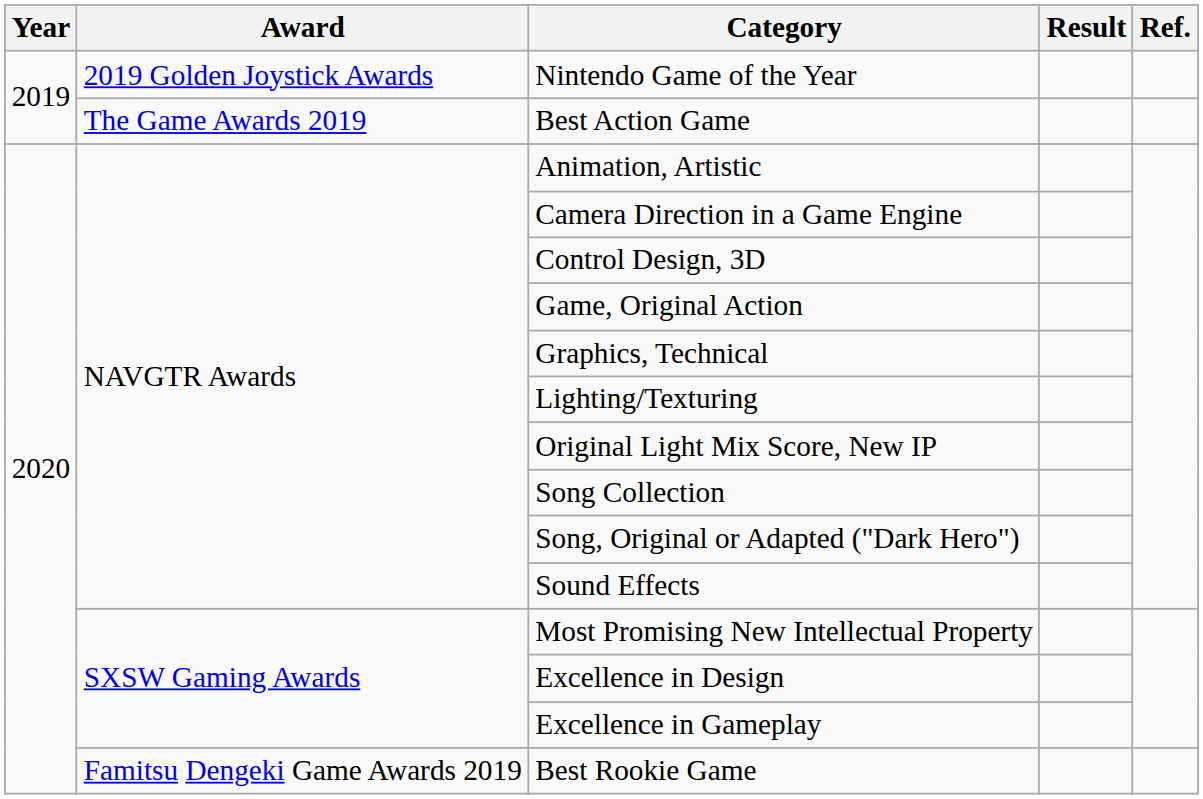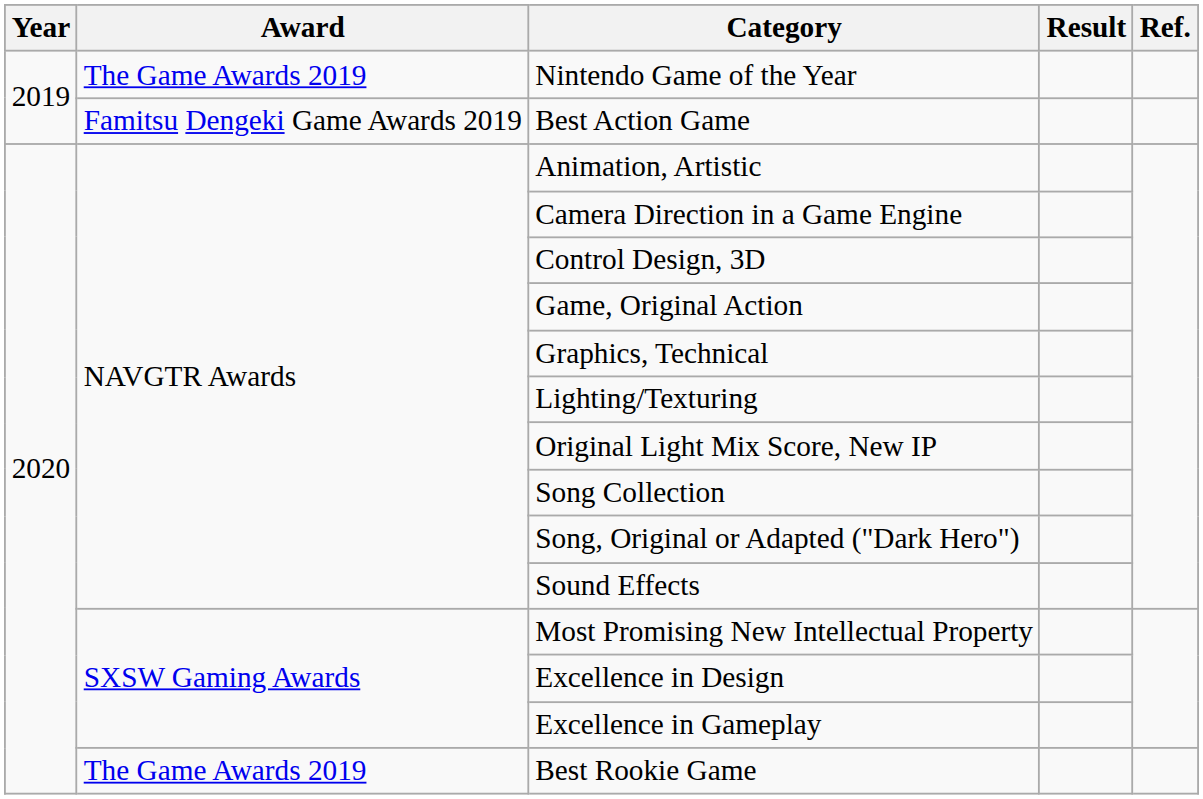Nintendo Game of the Year | Award: 2019 Golden Joystick Awards -> The Game Awards 2019
Best Action Game | Award: The Game Awards 2019 -> Famitsu Dengeki Game Awards 2019
Best Rookie Game | Award: Famitsu Dengeki Game Awards 2019 -> The Game Awards 2019
